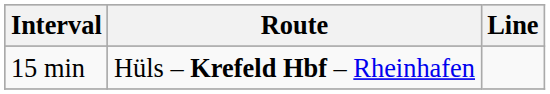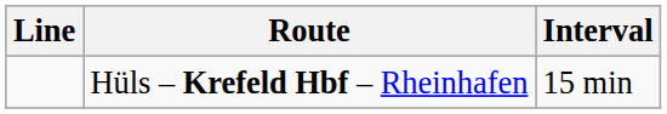columns swapped: Line <-> Interval
